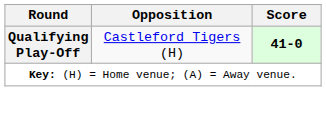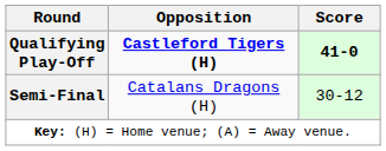Qualifying Play-Off | Opposition: normal -> bold
+ row: Semi-Final | Catalans Dragons (H) | 30-12
